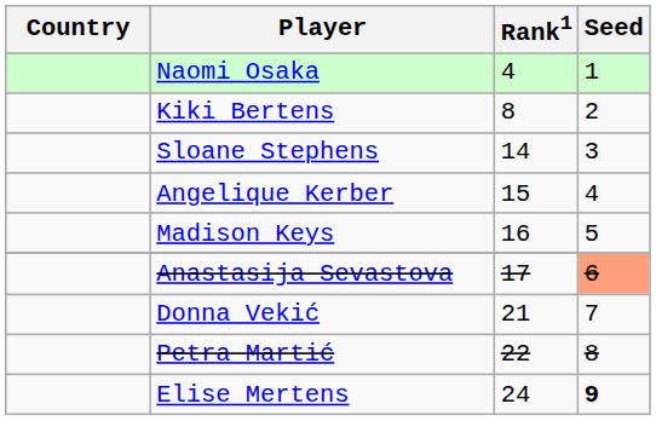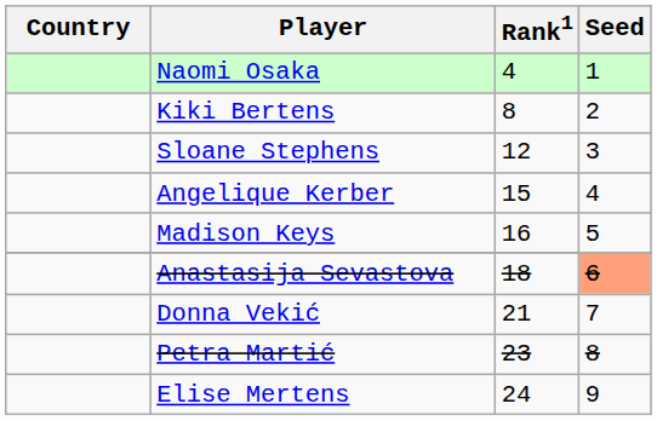Sloane Stephens | Rank1: 14 -> 12
Anastasija Sevastova | Rank1: 17 -> 18
Petra Martić | Rank1: 22 -> 23
Elise Mertens | Seed: bold -> normal
